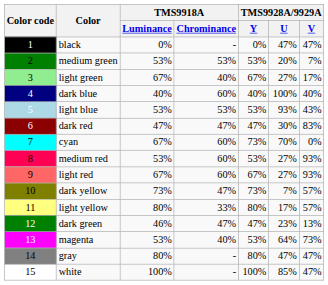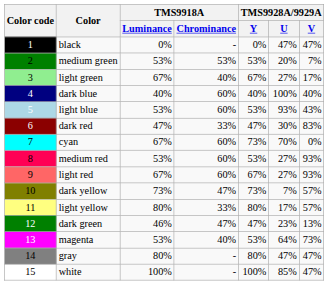light blue | TMS9918A / Chrominance: 53% -> 60%
dark red | TMS9918A / Chrominance: 47% -> 33%
